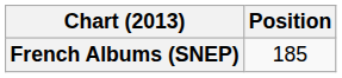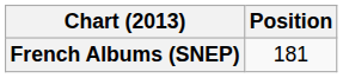French Albums (SNEP) | Position: 185 -> 181
